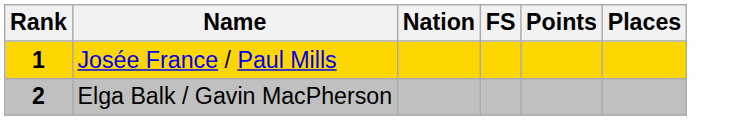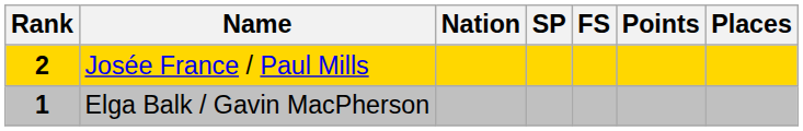+ column: SP
Josée France / Paul Mills | Rank: 1 -> 2
Elga Balk / Gavin MacPherson | Rank: 2 -> 1
